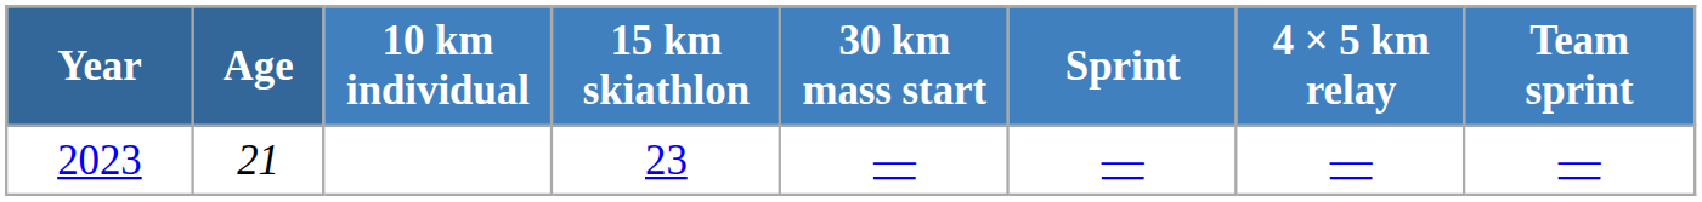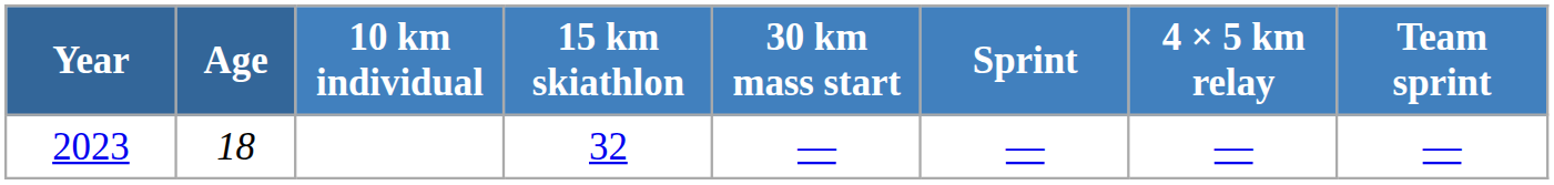2023 | Age: 21 -> 18
2023 | 15 km skiathlon: 23 -> 32
